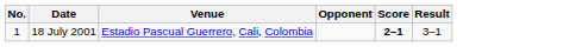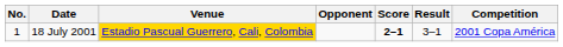+ column: Competition | 2001 Copa América
18 July 2001 | Venue: no background -> gold background
